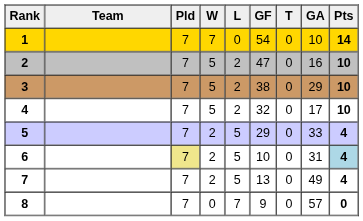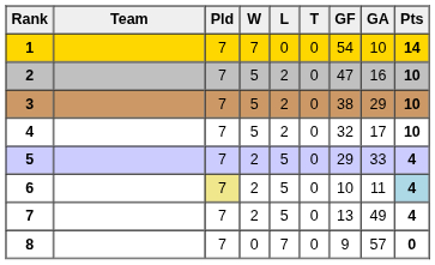columns swapped: T <-> GF
6 | GA: 31 -> 11
